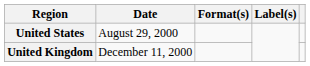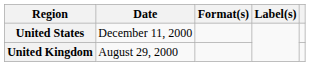United States | Date: August 29, 2000 -> December 11, 2000
United Kingdom | Date: December 11, 2000 -> August 29, 2000
